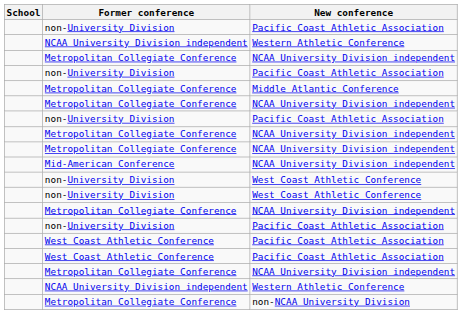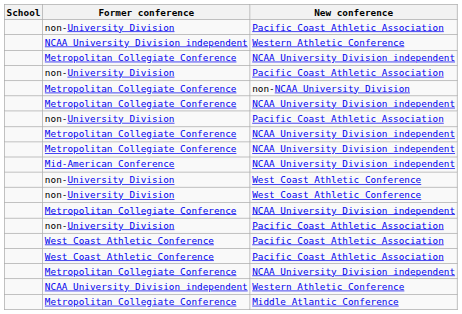rows swapped: Middle Atlantic Conference <-> non-NCAA University Division
